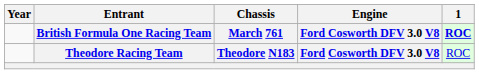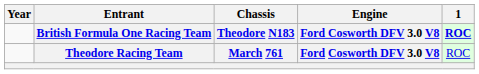British Formula One Racing Team | Chassis: March 761 -> Theodore N183
Theodore Racing Team | Chassis: Theodore N183 -> March 761
